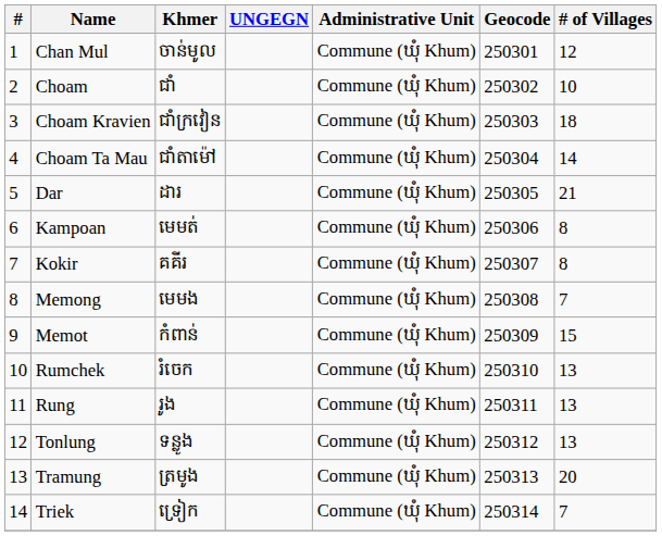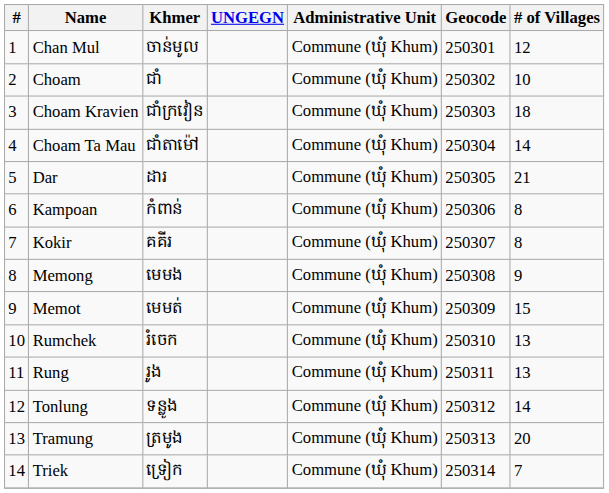Kampoan | Khmer: មេមត់ -> កំពាន់
Memong | # of Villages: 7 -> 9
Memot | Khmer: កំពាន់ -> មេមត់
Tonlung | # of Villages: 13 -> 14
